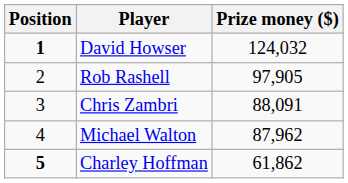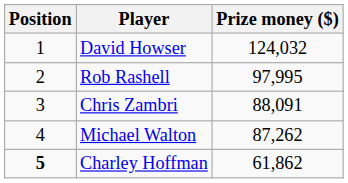David Howser | Position: bold -> normal
Rob Rashell | Prize money ($): 97,905 -> 97,995
Michael Walton | Prize money ($): 87,962 -> 87,262
